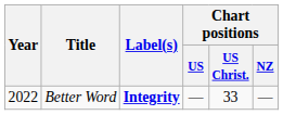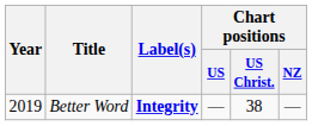Better Word | Year: 2022 -> 2019
Better Word | Chart positions / US Christ.: 33 -> 38
